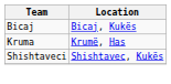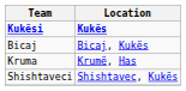+ row: Kukësi | Kukës
